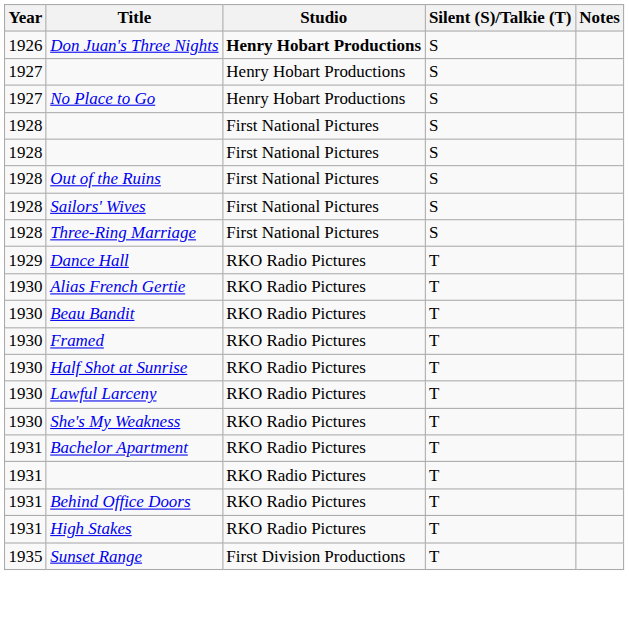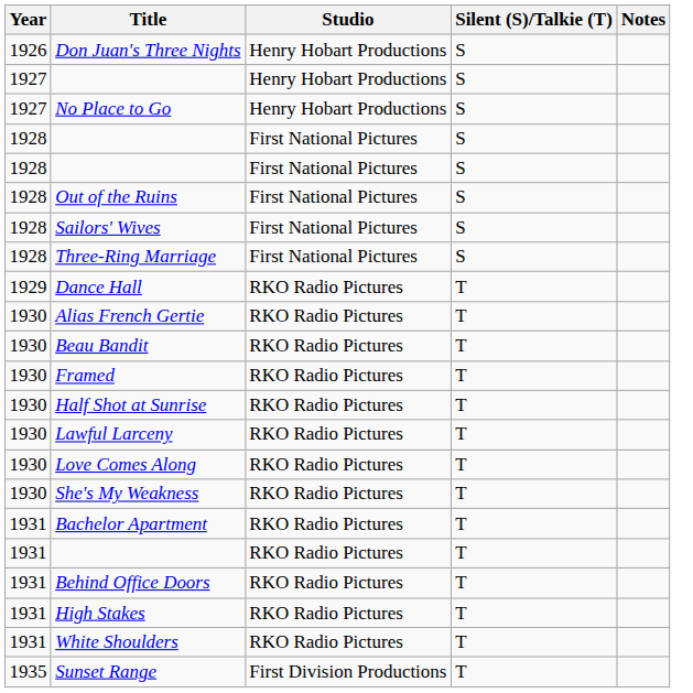Don Juan's Three Nights | Studio: bold -> normal
+ row: 1930 | Love Comes Along | RKO Radio Pictures | T
+ row: 1931 | White Shoulders | RKO Radio Pictures | T
